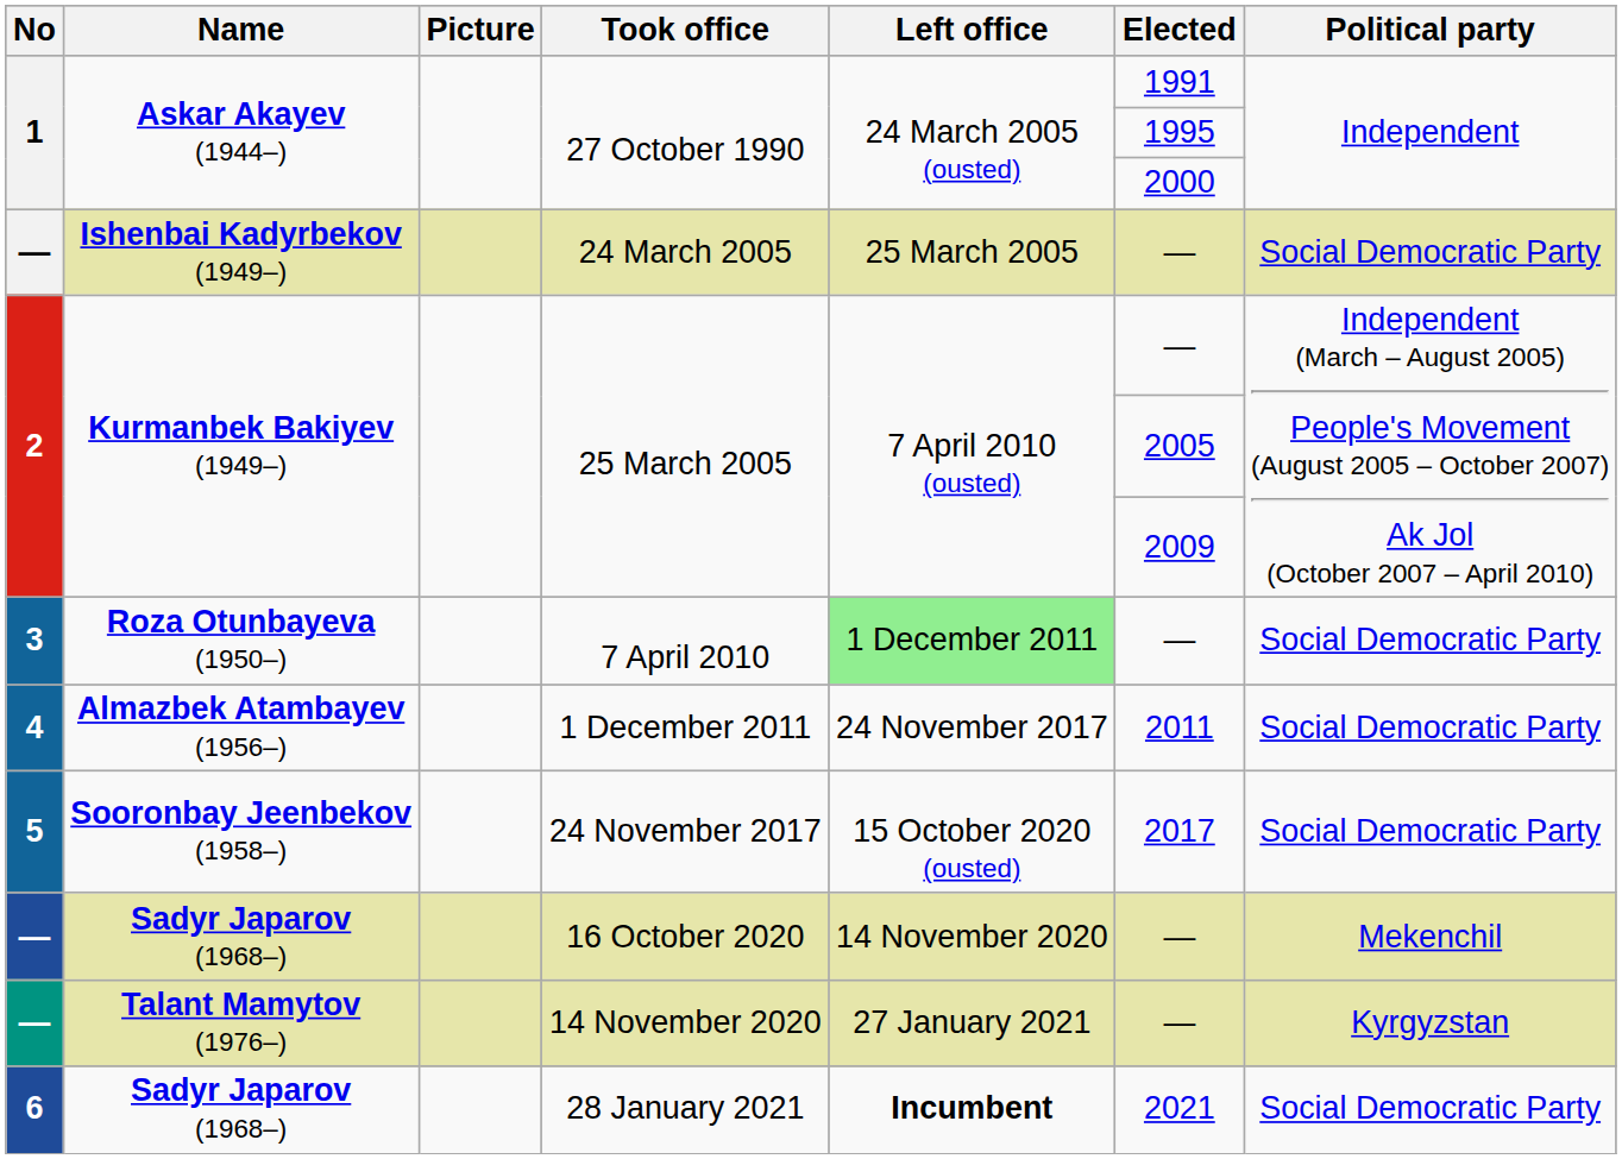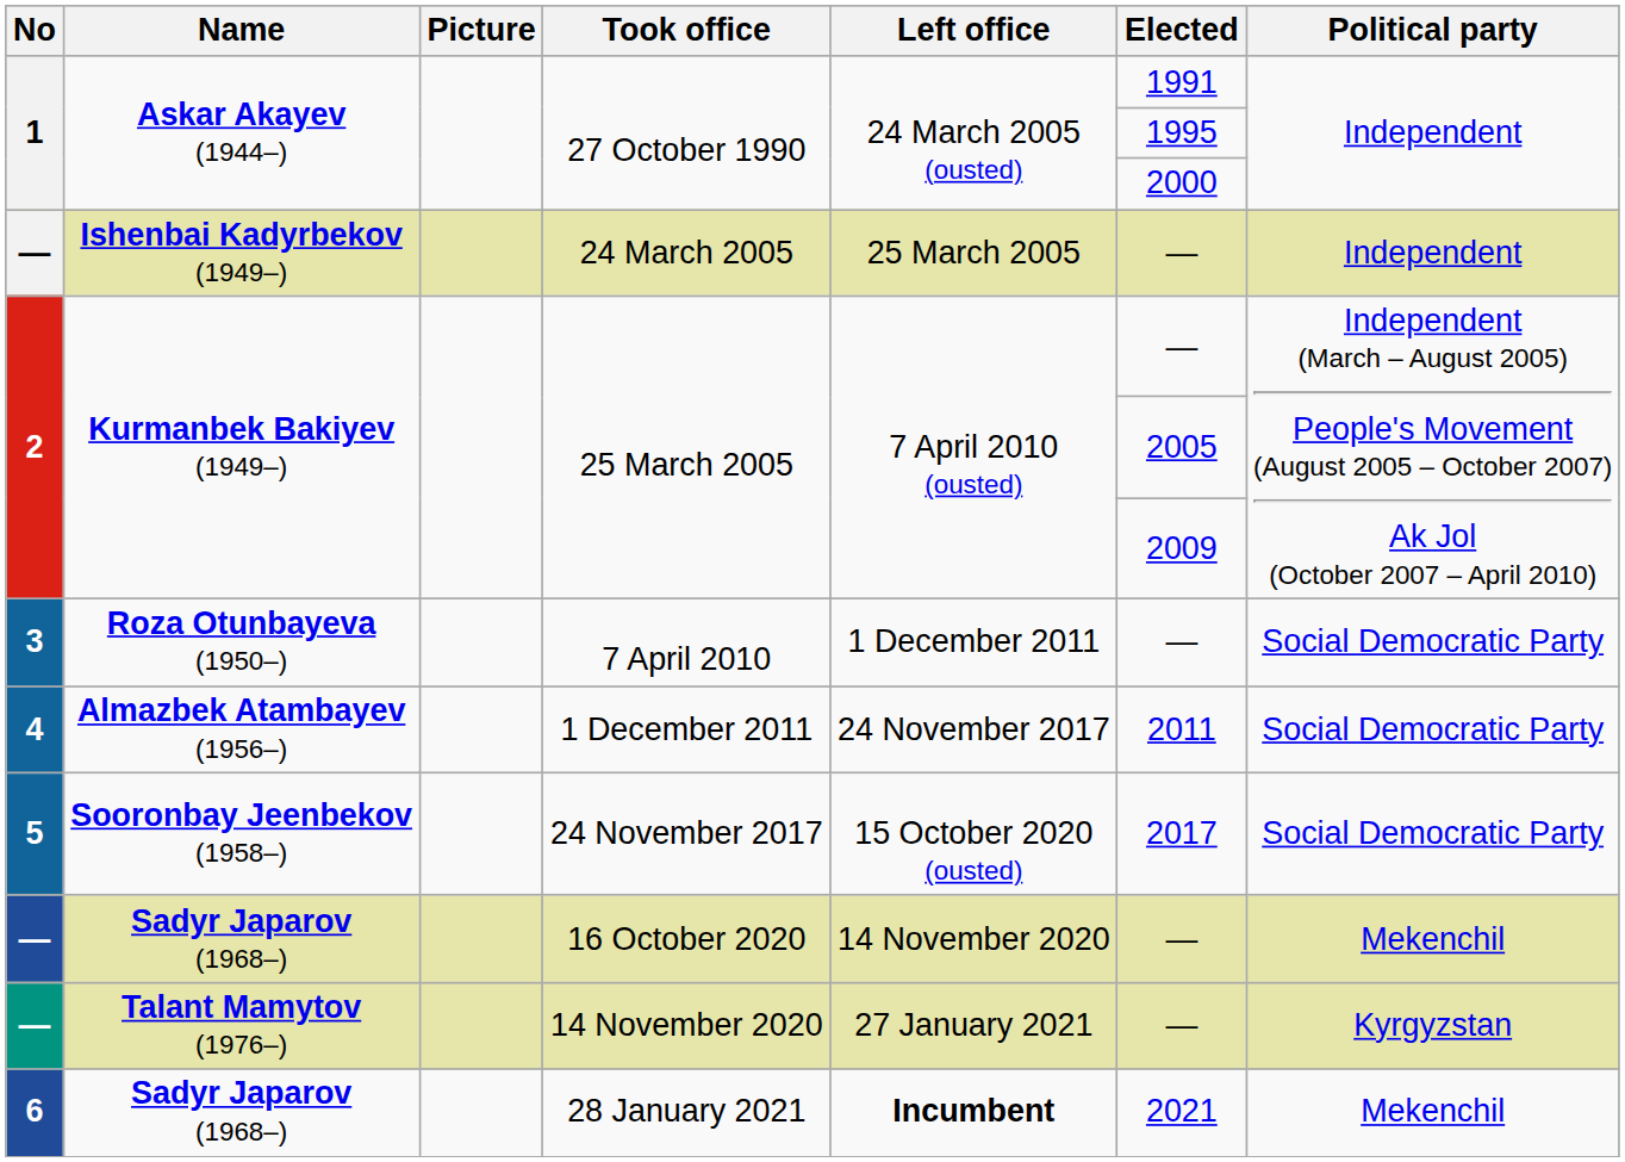24 March 2005 | Political party: Social Democratic Party -> Independent
7 April 2010 | Left office: lightgreen background -> no background
28 January 2021 | Political party: Social Democratic Party -> Mekenchil
